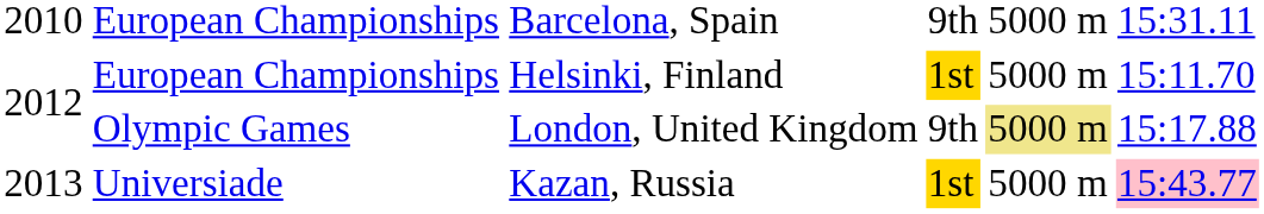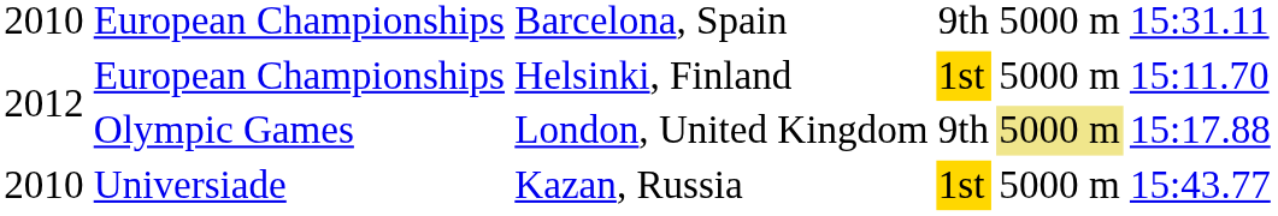Universiade | column 1: 2013 -> 2010
Universiade | column 6: pink background -> no background
